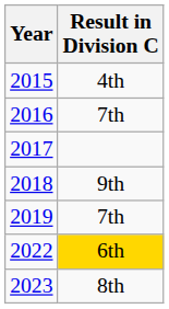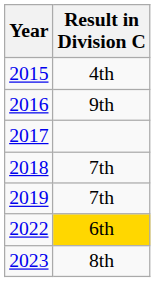2016 | Result in Division C: 7th -> 9th
2018 | Result in Division C: 9th -> 7th
